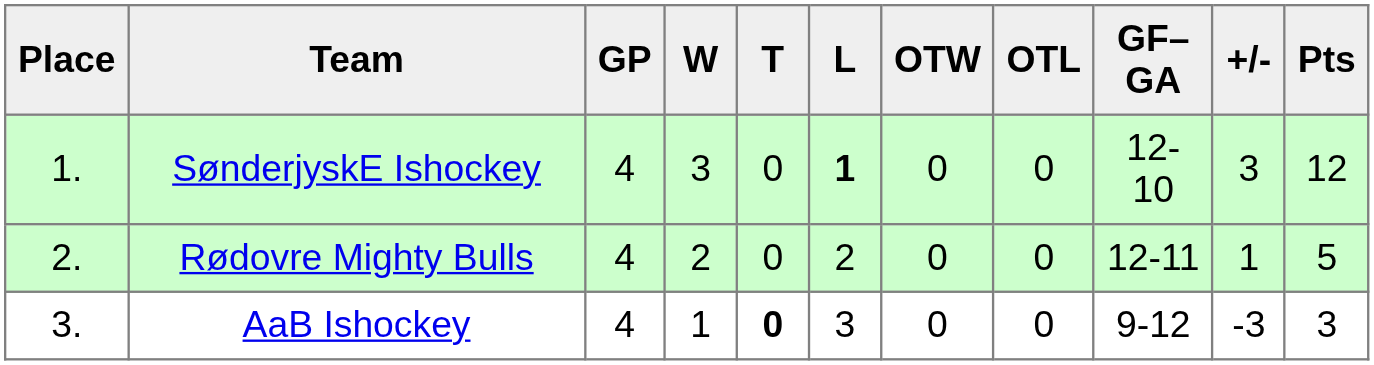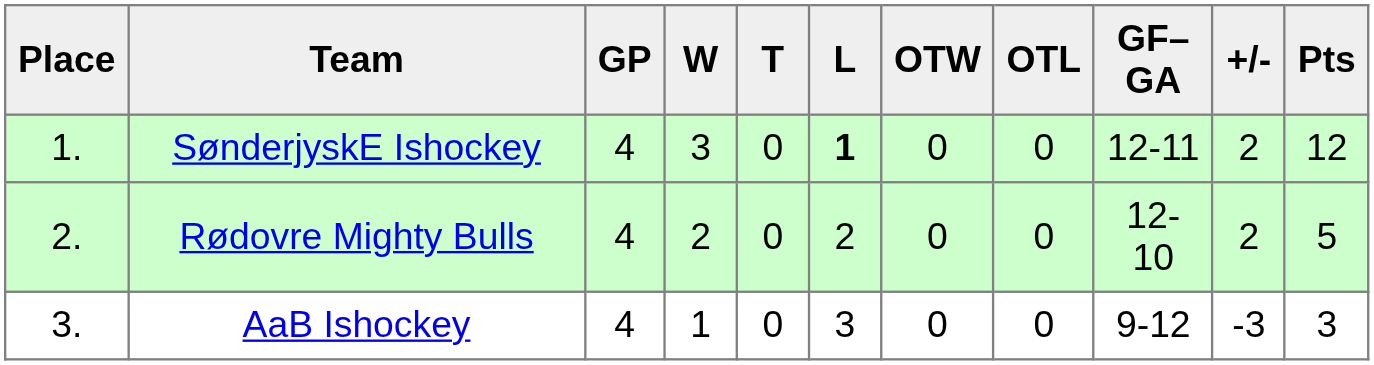SønderjyskE Ishockey | GF–GA: 12-10 -> 12-11
SønderjyskE Ishockey | +/-: 3 -> 2
Rødovre Mighty Bulls | GF–GA: 12-11 -> 12-10
Rødovre Mighty Bulls | +/-: 1 -> 2
AaB Ishockey | T: bold -> normal
